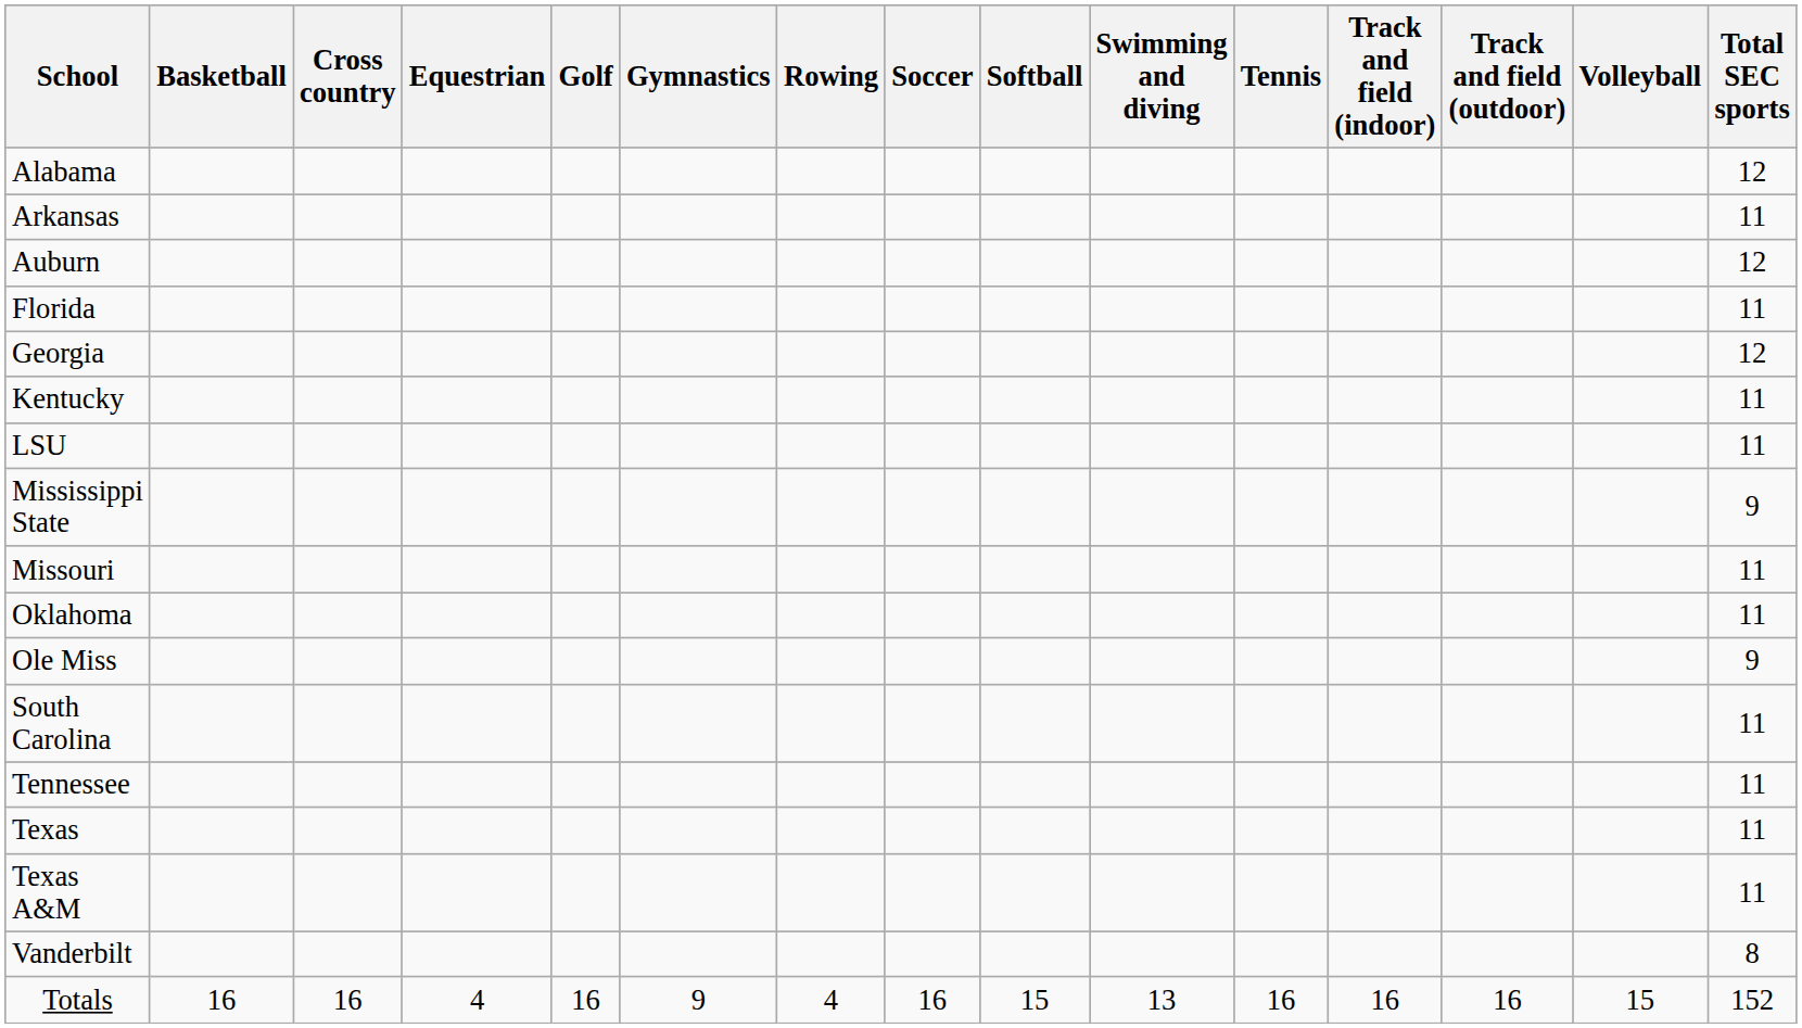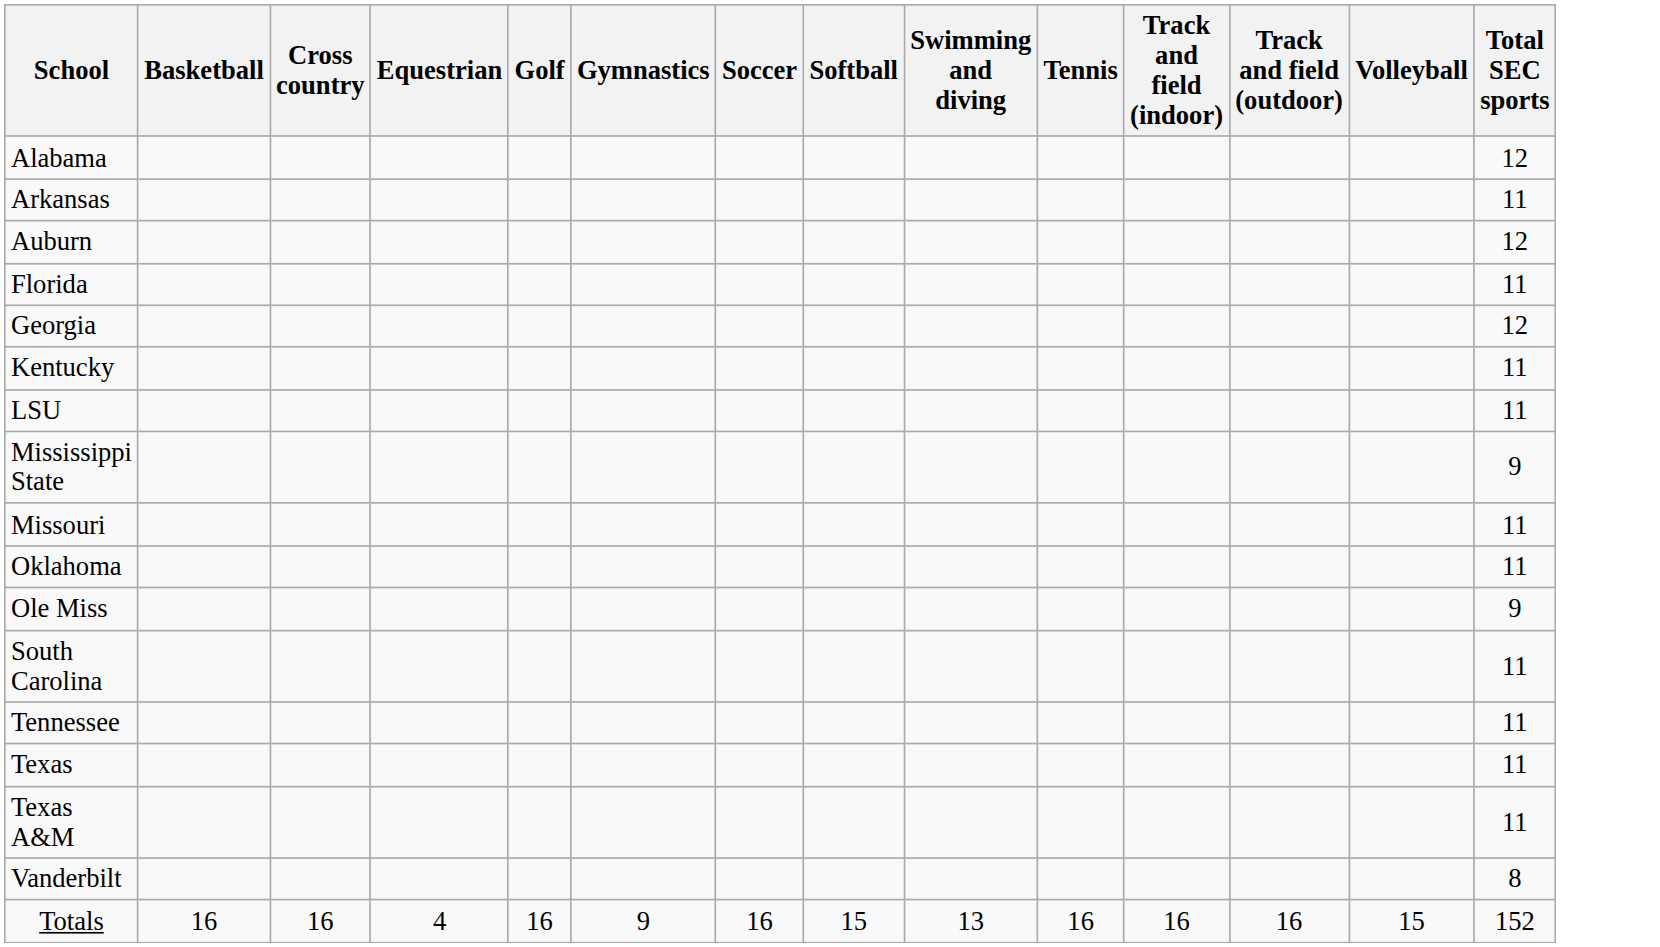- column: Rowing | 4
